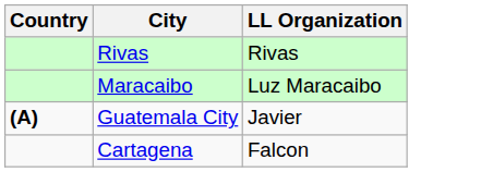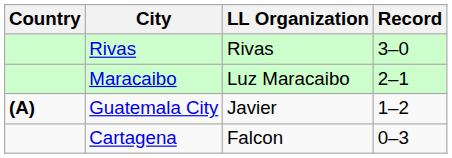+ column: Record | 3–0 | 2–1 | 1–2 | 0–3
